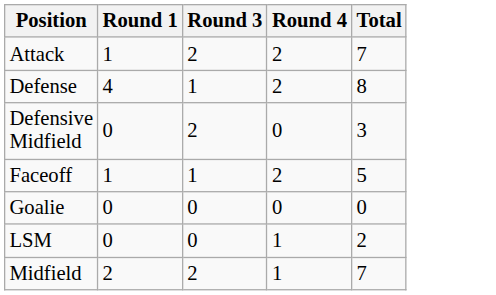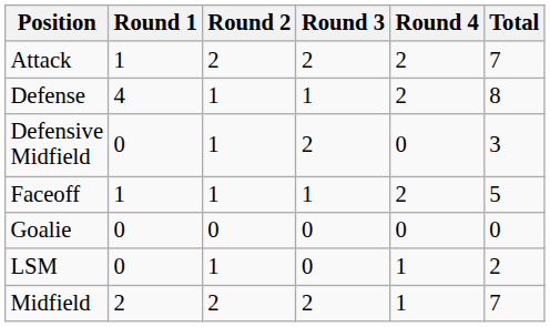+ column: Round 2 | 2 | 1 | 1 | 1 | 0 | 1 | 2
